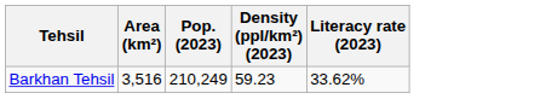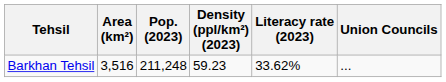+ column: Union Councils | ...
Barkhan Tehsil | Pop. (2023): 210,249 -> 211,248
